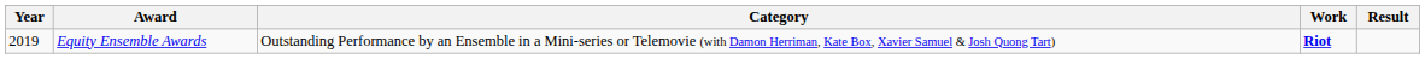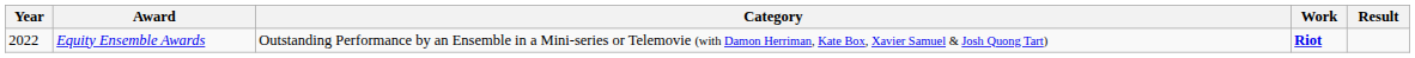Equity Ensemble Awards | Year: 2019 -> 2022
